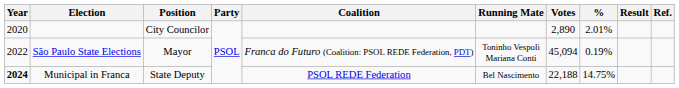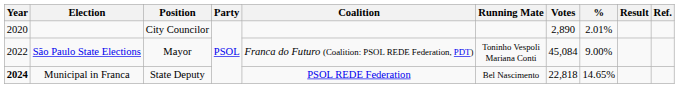São Paulo State Elections | Votes: 45,094 -> 45,084
São Paulo State Elections | %: 0.19% -> 9.00%
Municipal in Franca | Votes: 22,188 -> 22,818
Municipal in Franca | %: 14.75% -> 14.65%
